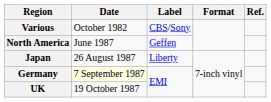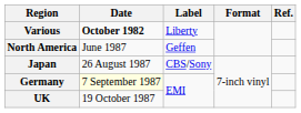Various | Date: normal -> bold
Various | Label: CBS/Sony -> Liberty
Japan | Label: Liberty -> CBS/Sony
